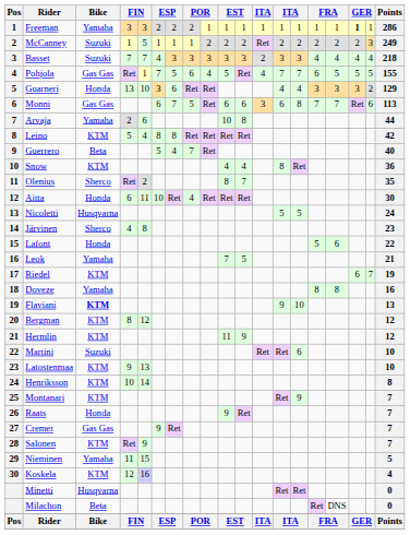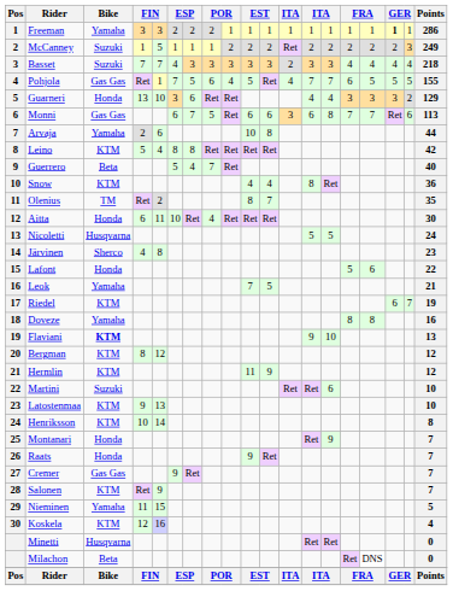Olenius | Bike: Sherco -> TM
Montanari | Bike: KTM -> Honda
